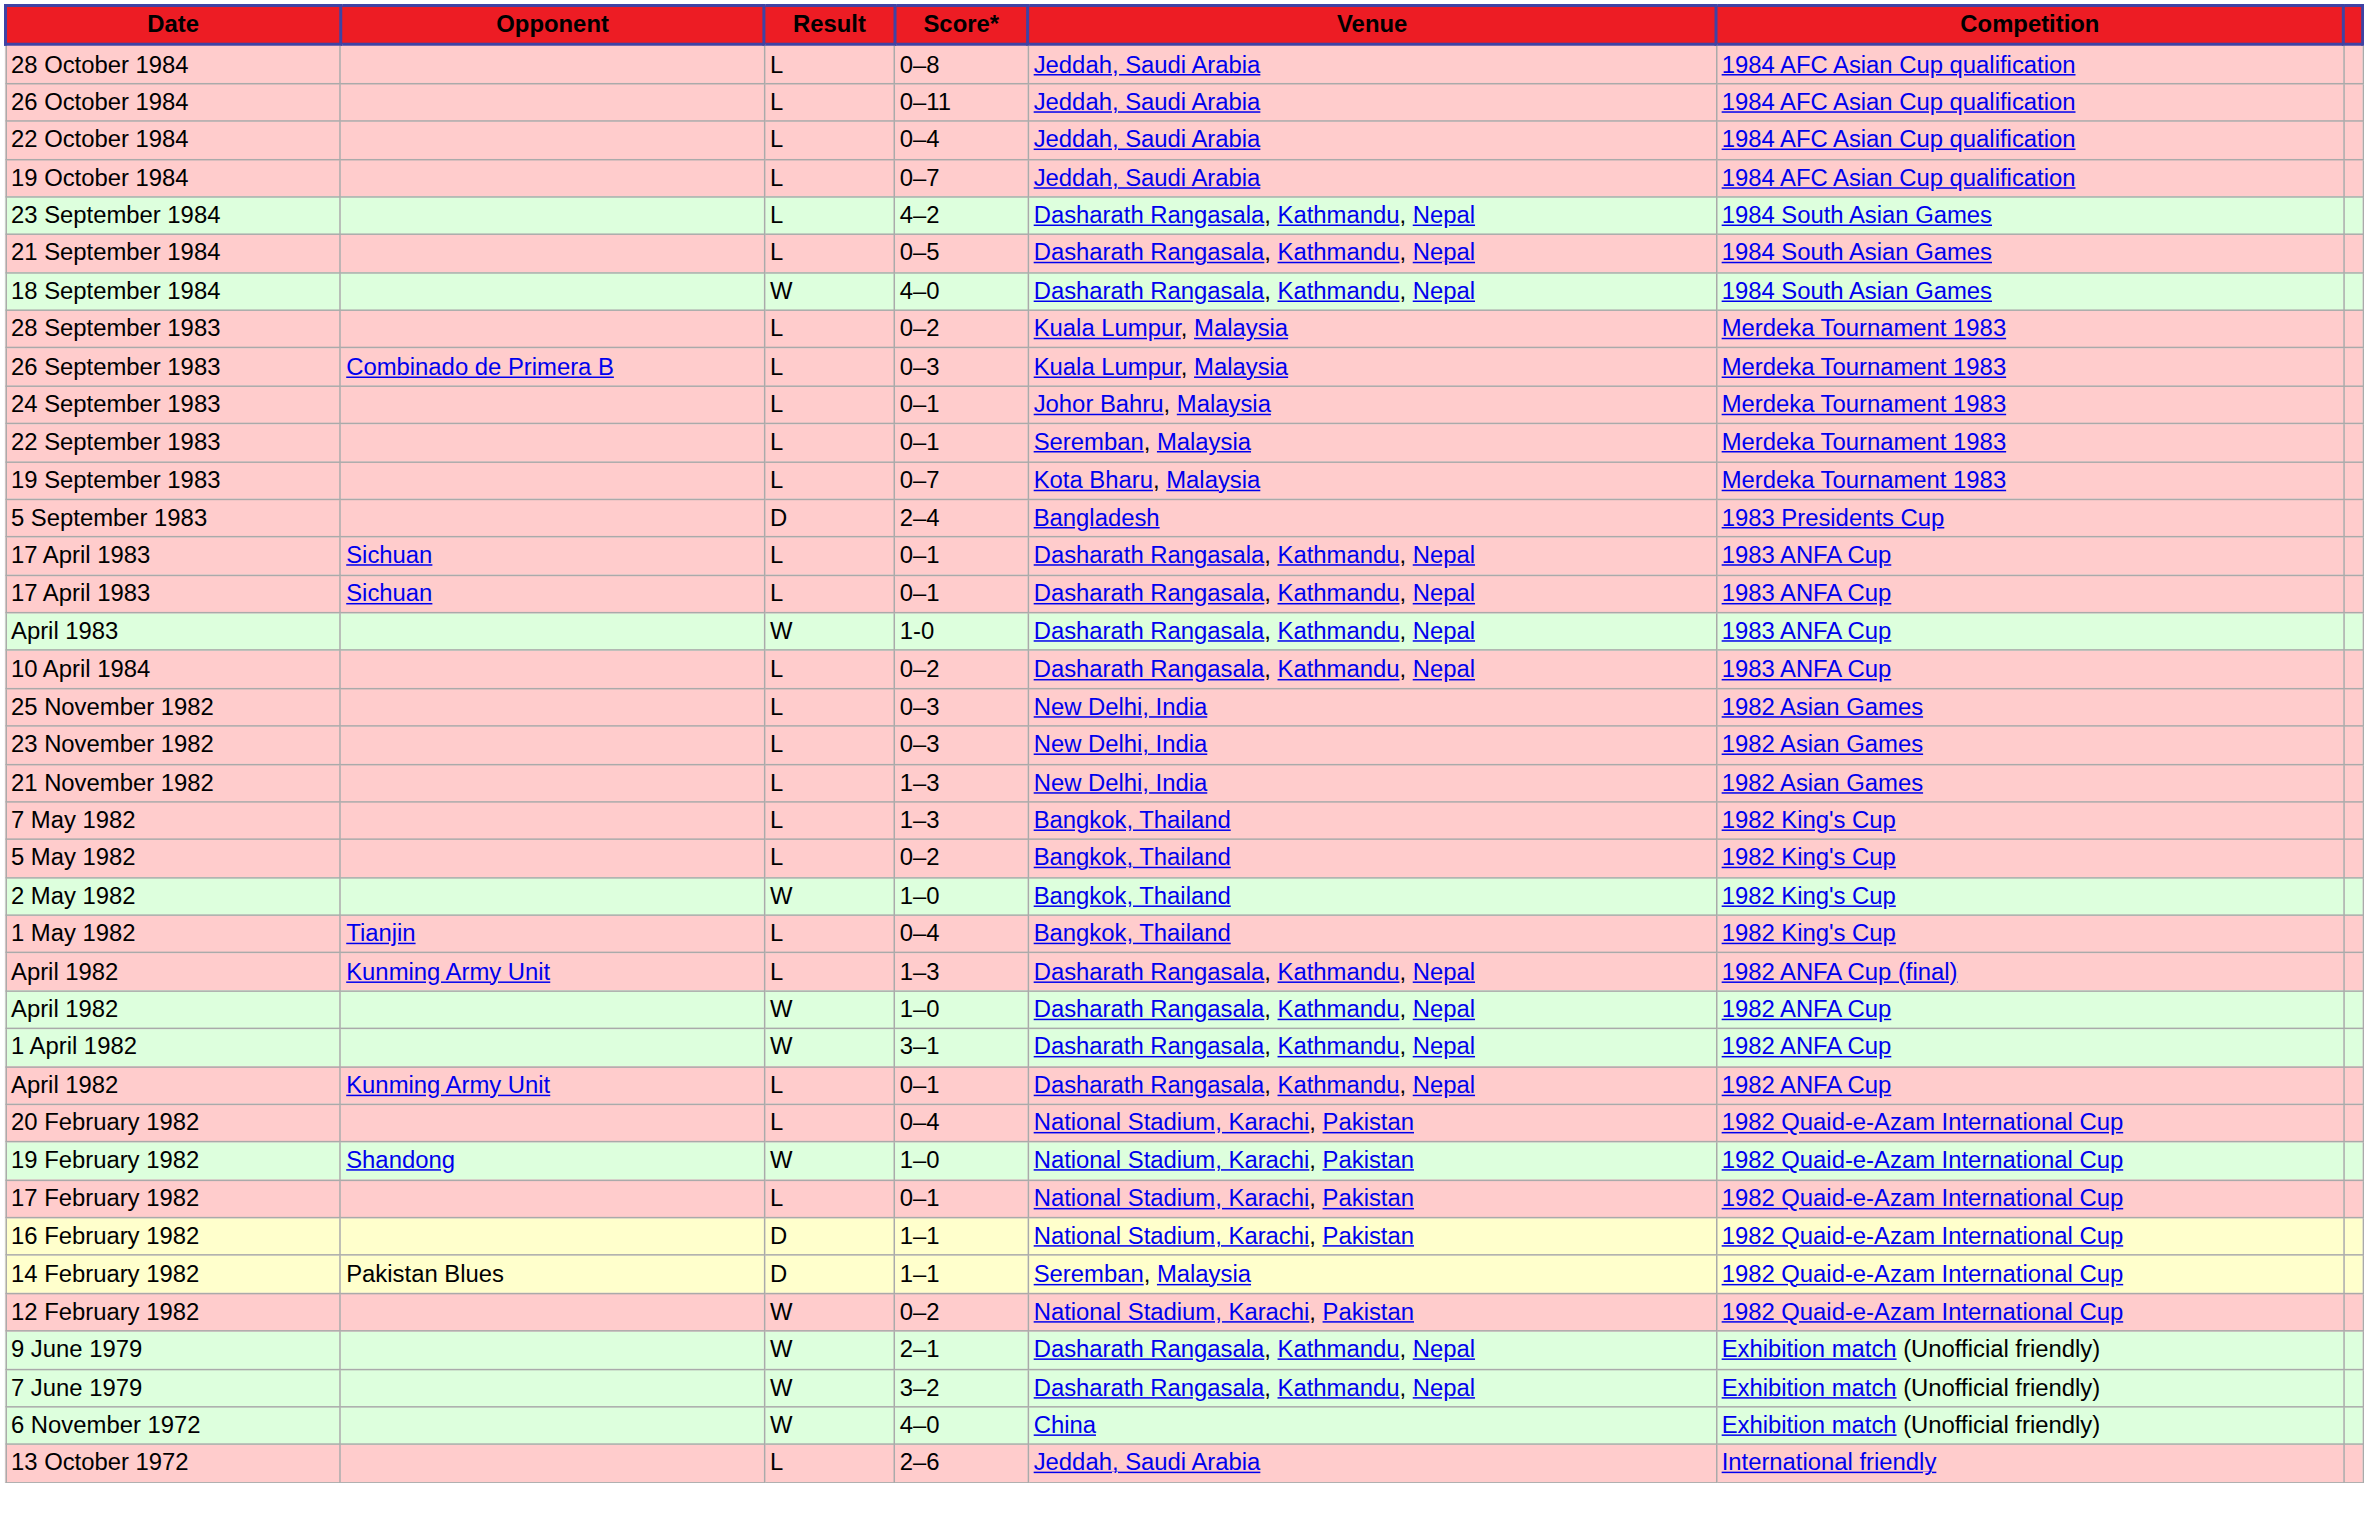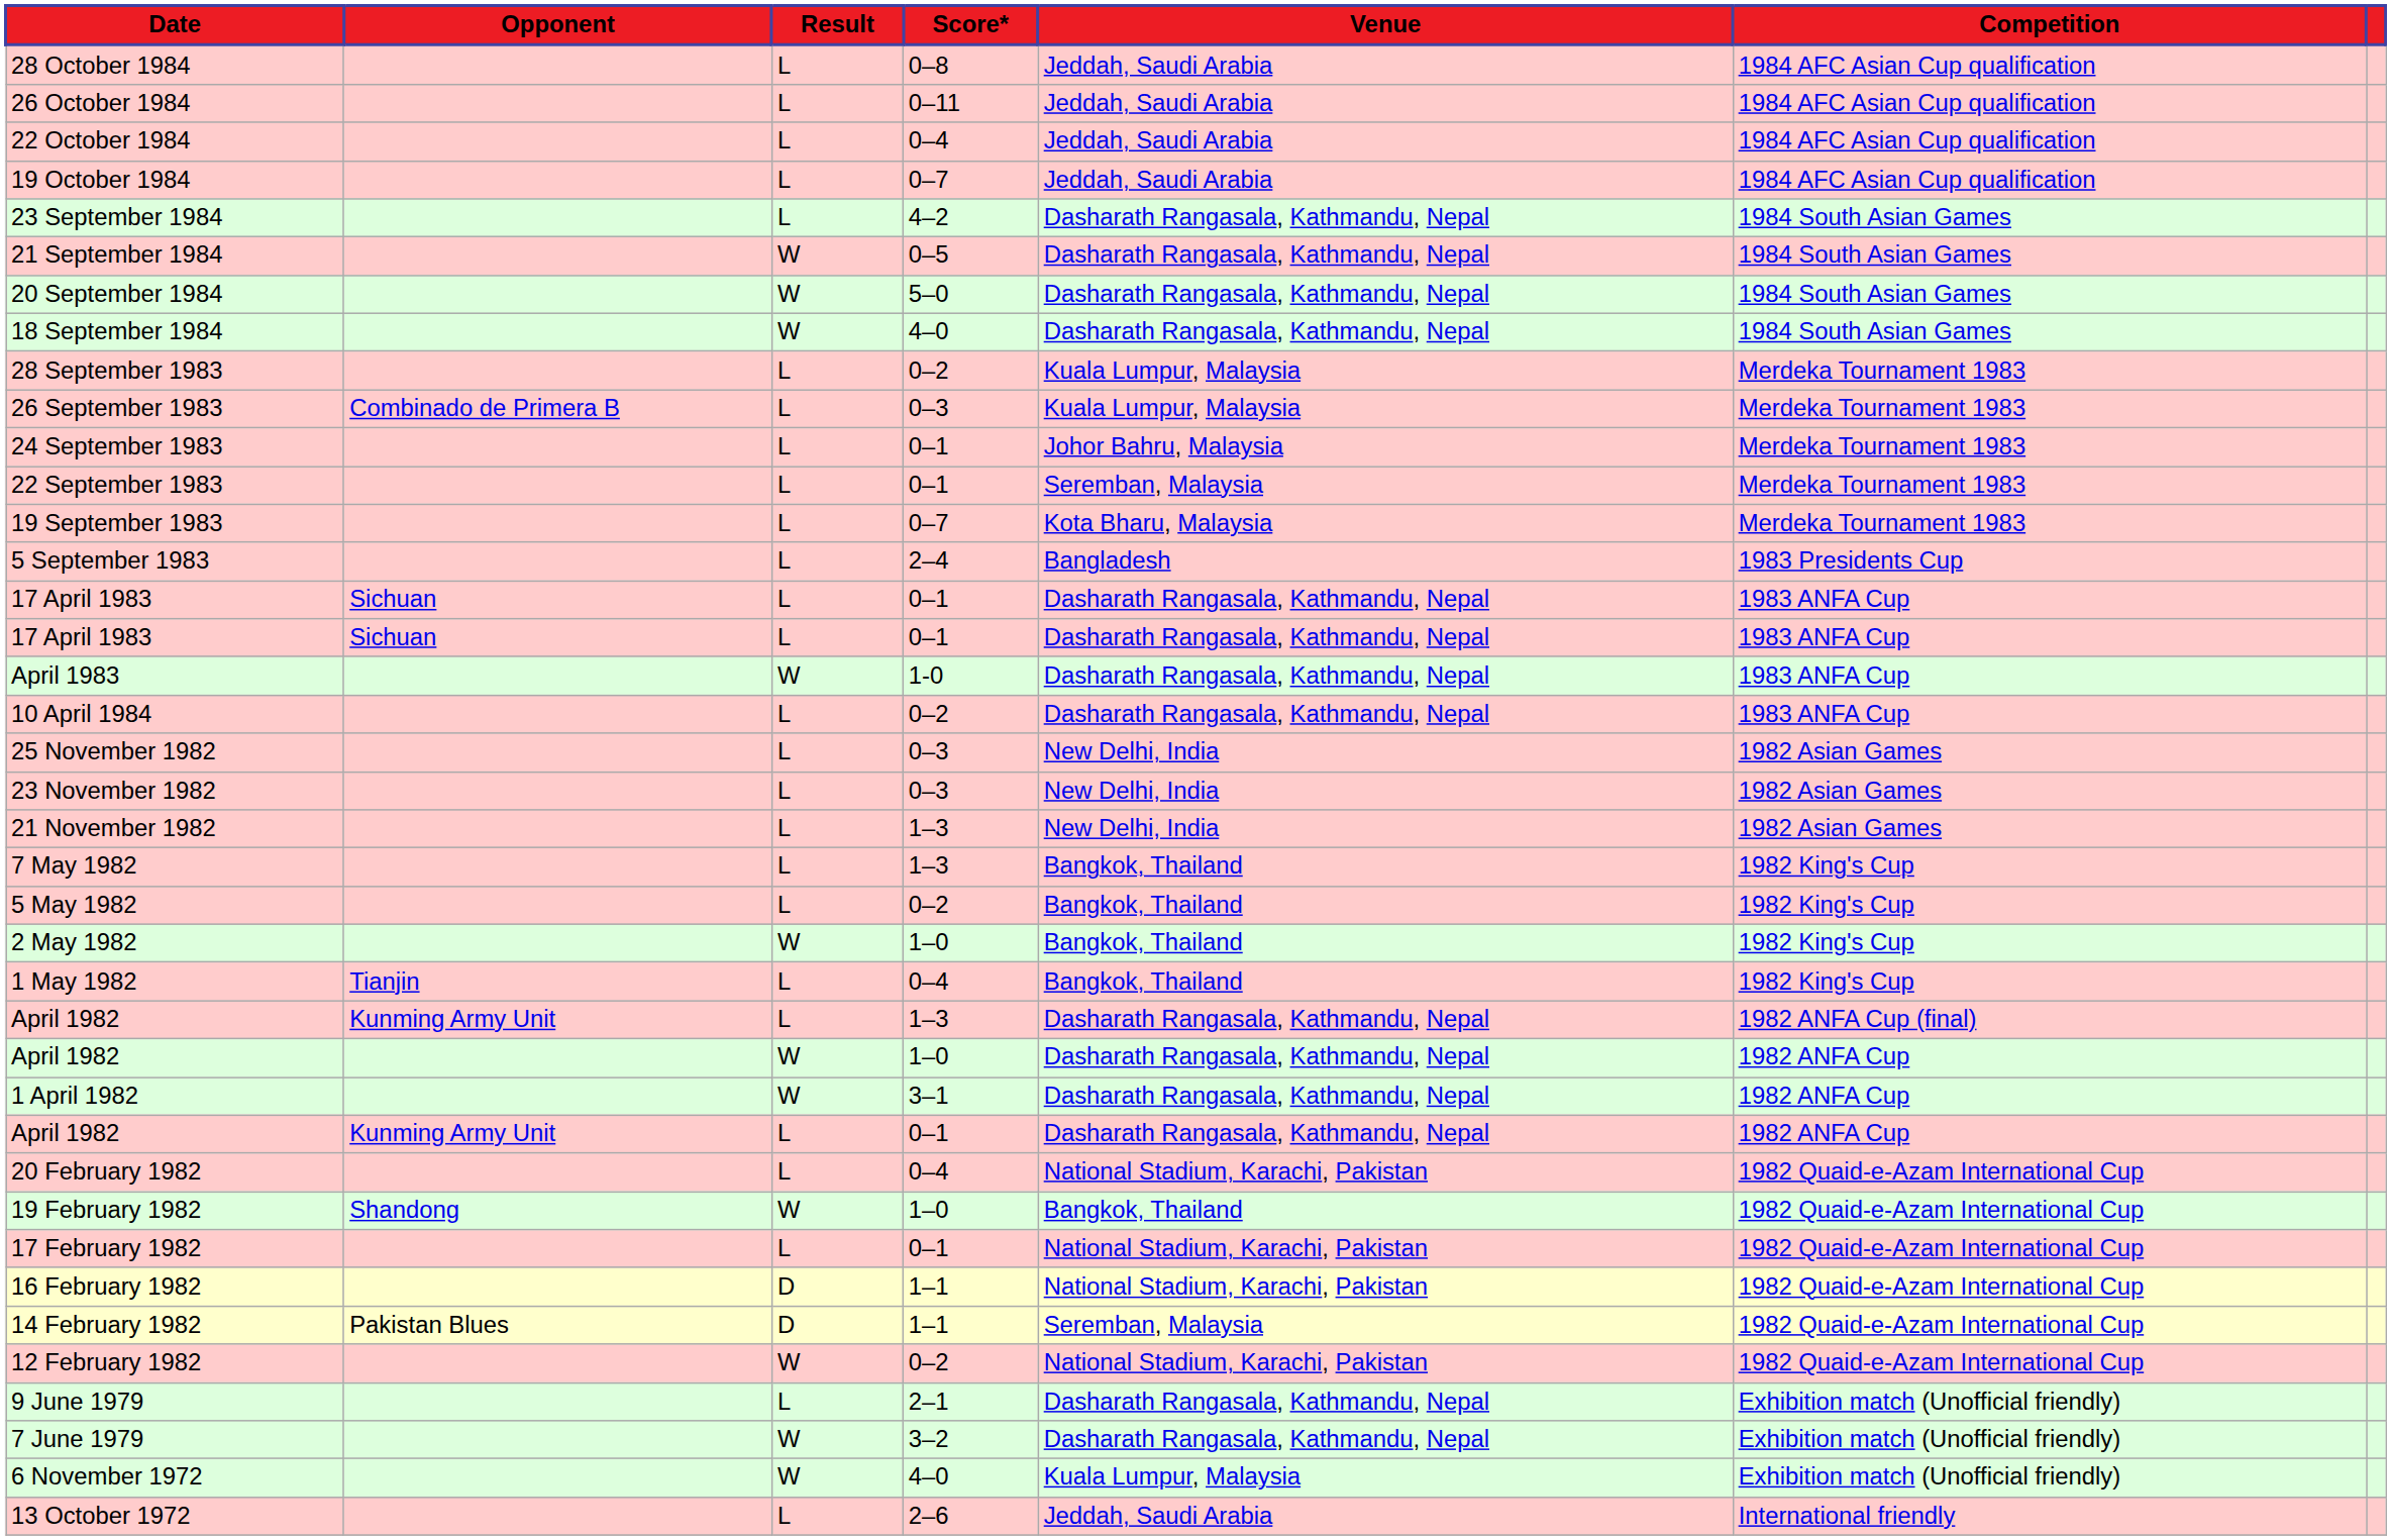21 September 1984 | Result: L -> W
+ row: 20 September 1984 | W | 5–0 | Dasharath Rangasala, Kathmandu, Nepal | 1984 South Asian Games
5 September 1983 | Result: D -> L
19 February 1982 | Venue: National Stadium, Karachi, Pakistan -> Bangkok, Thailand
9 June 1979 | Result: W -> L
6 November 1972 | Venue: China -> Kuala Lumpur, Malaysia
